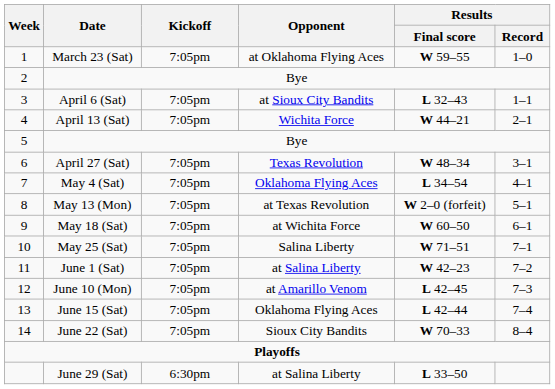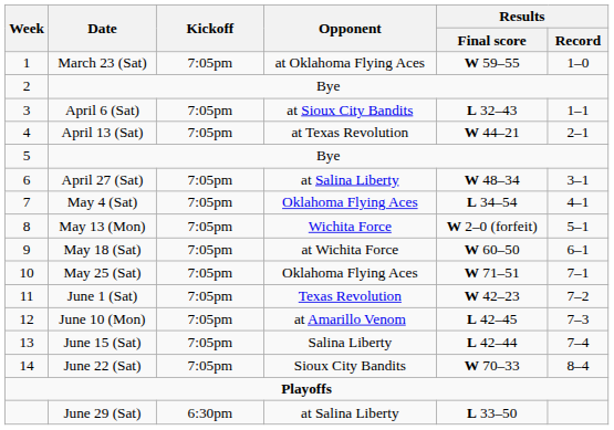April 13 (Sat) | Opponent: Wichita Force -> at Texas Revolution
April 27 (Sat) | Opponent: Texas Revolution -> at Salina Liberty
May 13 (Mon) | Opponent: at Texas Revolution -> Wichita Force
May 25 (Sat) | Opponent: Salina Liberty -> Oklahoma Flying Aces
June 1 (Sat) | Opponent: at Salina Liberty -> Texas Revolution
June 15 (Sat) | Opponent: Oklahoma Flying Aces -> Salina Liberty
